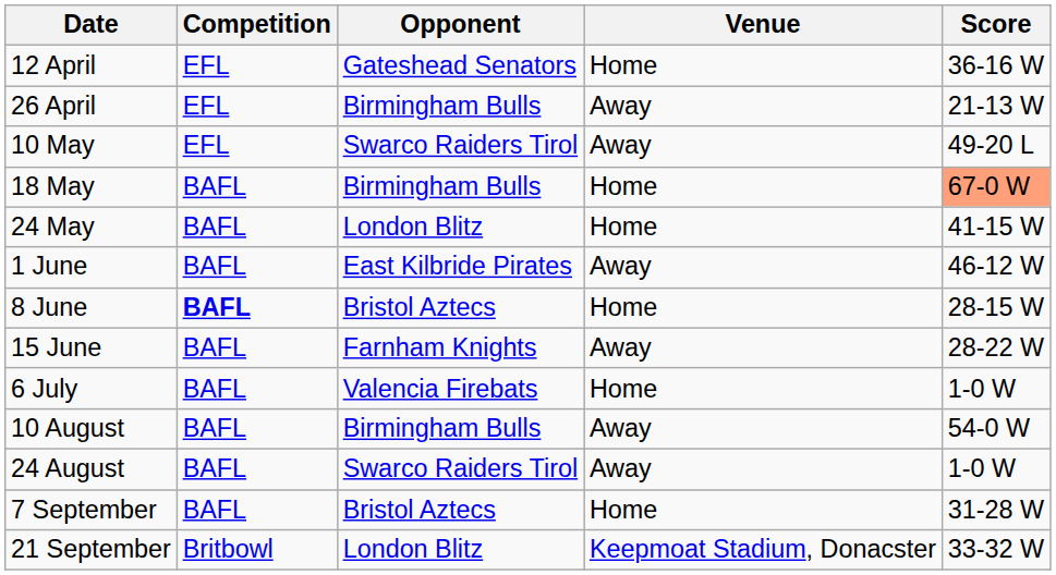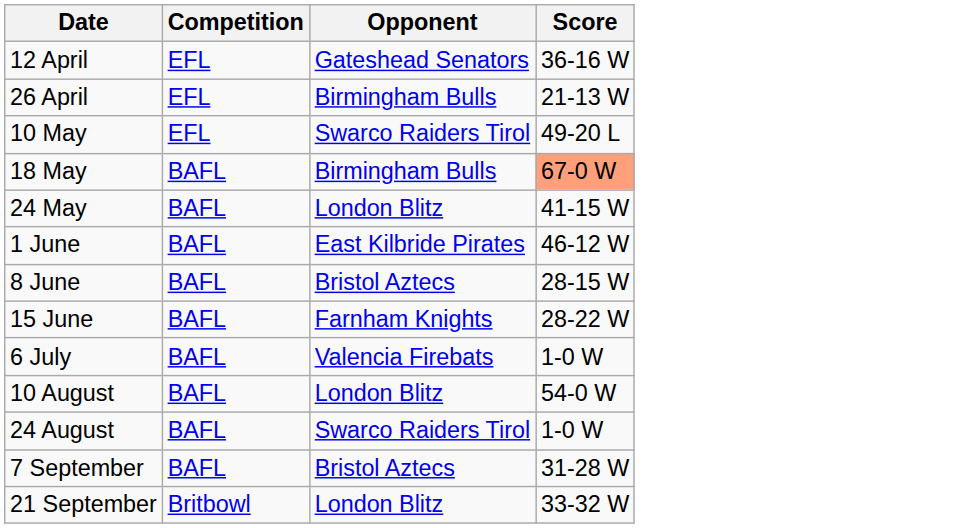- column: Venue | Home | Away | Away | Home | Home | Away | Home | Away | Home | Away | Away | Home | Keepmoat Stadium, Donacster
8 June | Competition: bold -> normal
10 August | Opponent: Birmingham Bulls -> London Blitz
